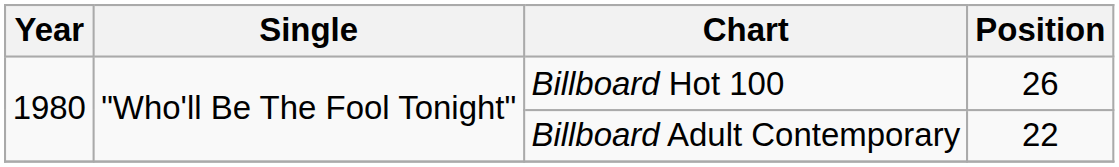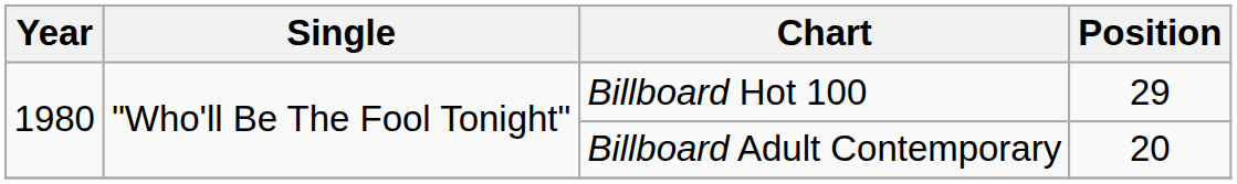Billboard Hot 100 | Position: 26 -> 29
Billboard Adult Contemporary | Position: 22 -> 20
